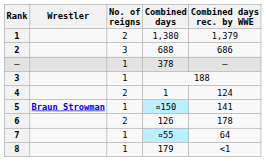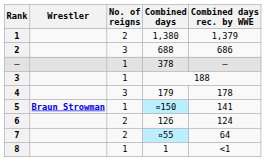4 | No. of reigns: 2 -> 3
4 | Combined days: 1 -> 179
4 | Combined days rec. by WWE: 124 -> 178
6 | Combined days rec. by WWE: 178 -> 124
7 | No. of reigns: 1 -> 2
8 | Combined days: 179 -> 1
